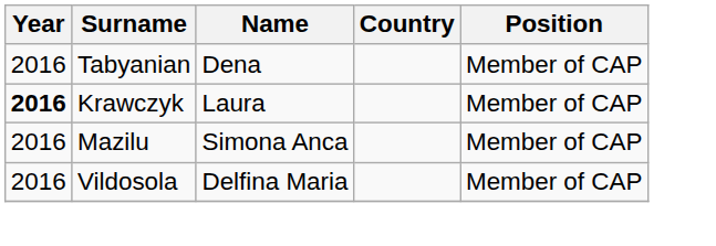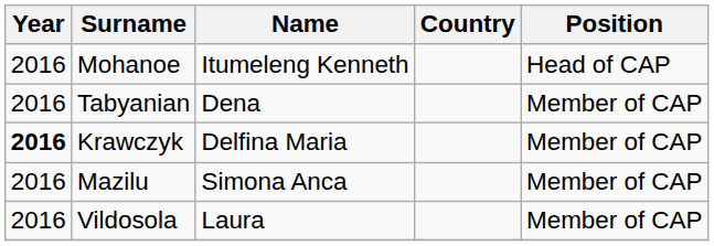+ row: 2016 | Mohanoe | Itumeleng Kenneth | Head of CAP
Krawczyk | Name: Laura -> Delfina Maria
Vildosola | Name: Delfina Maria -> Laura
